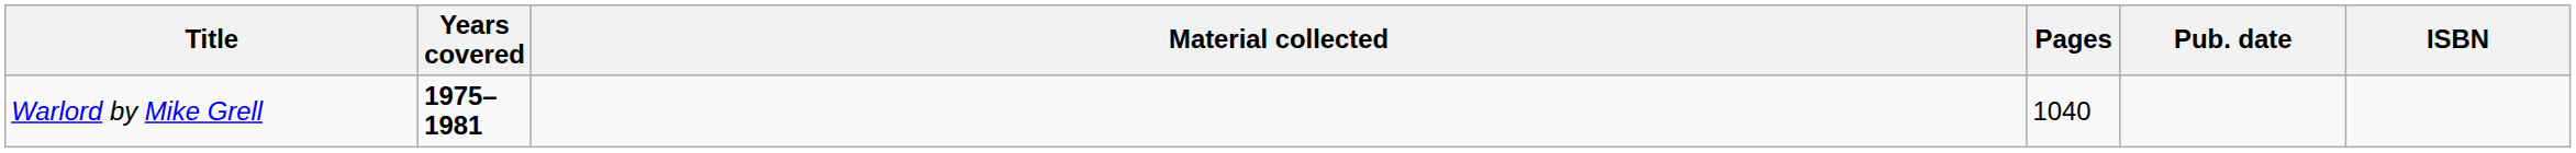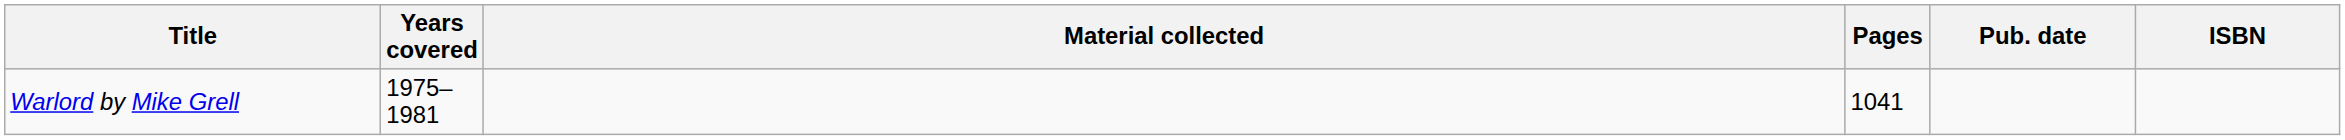Warlord by Mike Grell | Years covered: bold -> normal
Warlord by Mike Grell | Pages: 1040 -> 1041
